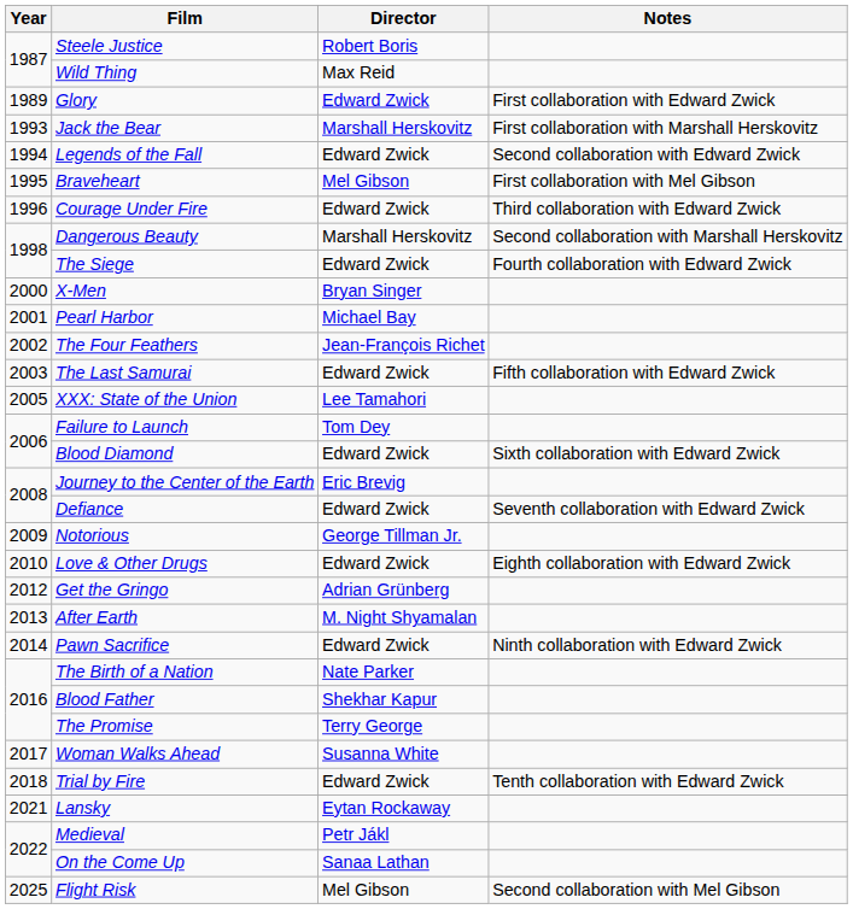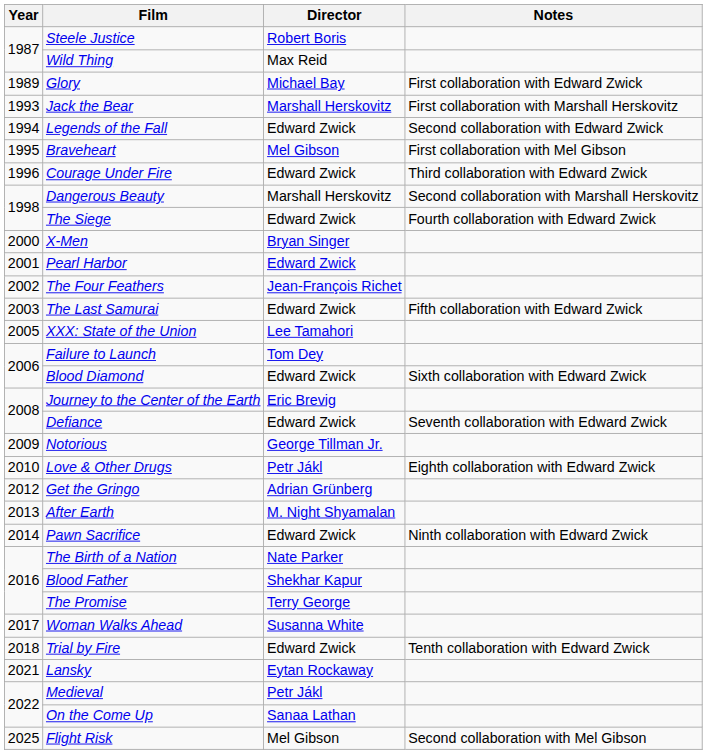Glory | Director: Edward Zwick -> Michael Bay
Pearl Harbor | Director: Michael Bay -> Edward Zwick
Love & Other Drugs | Director: Edward Zwick -> Petr Jákl
